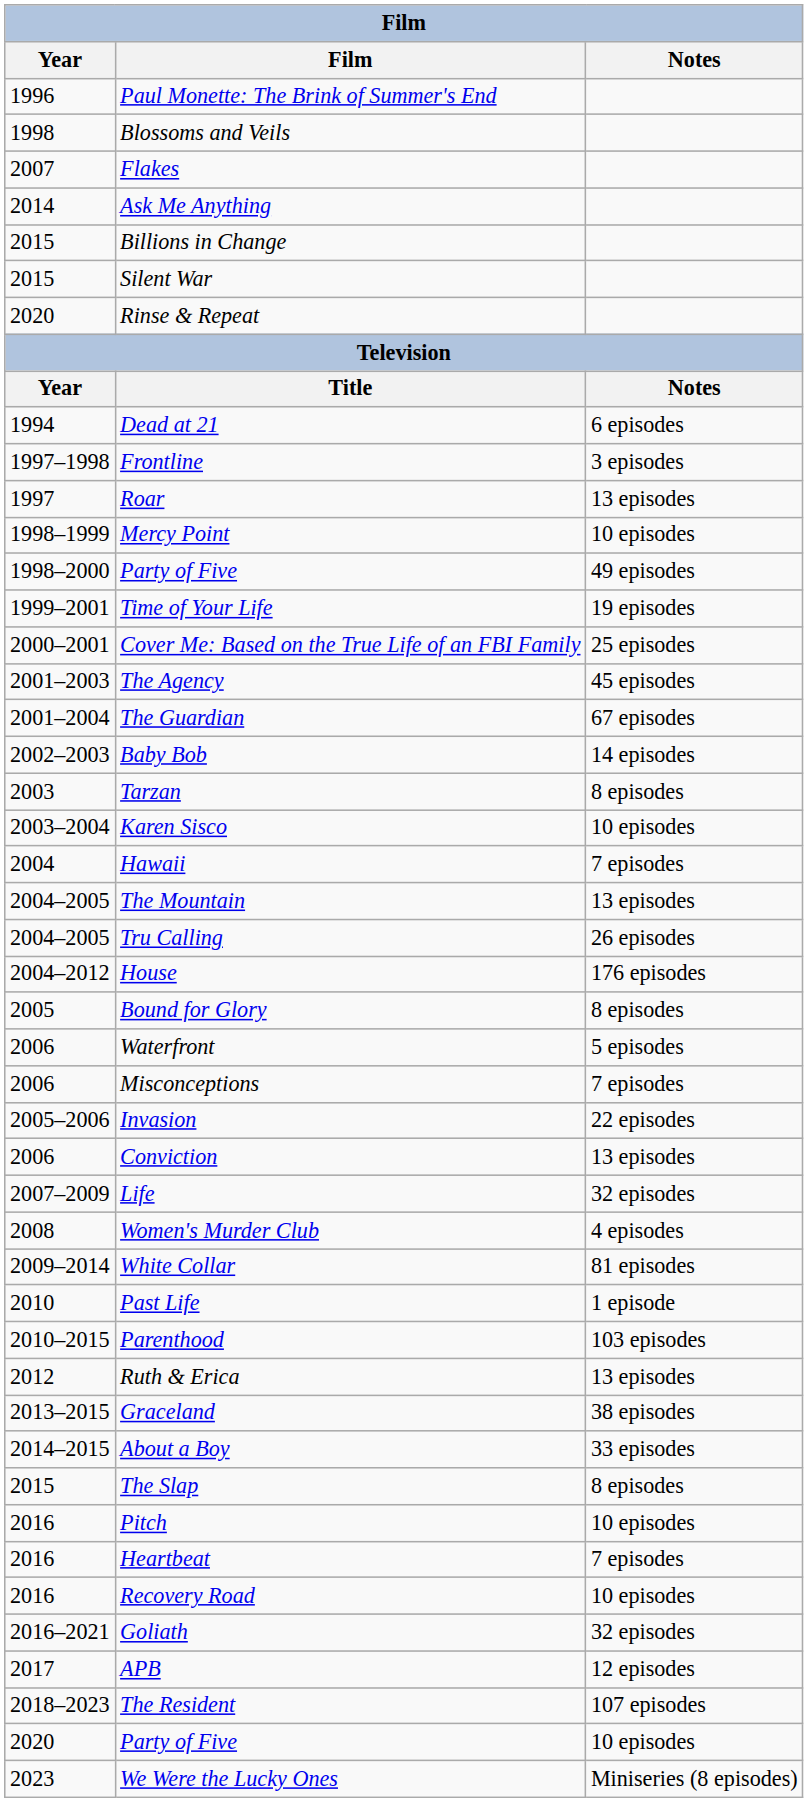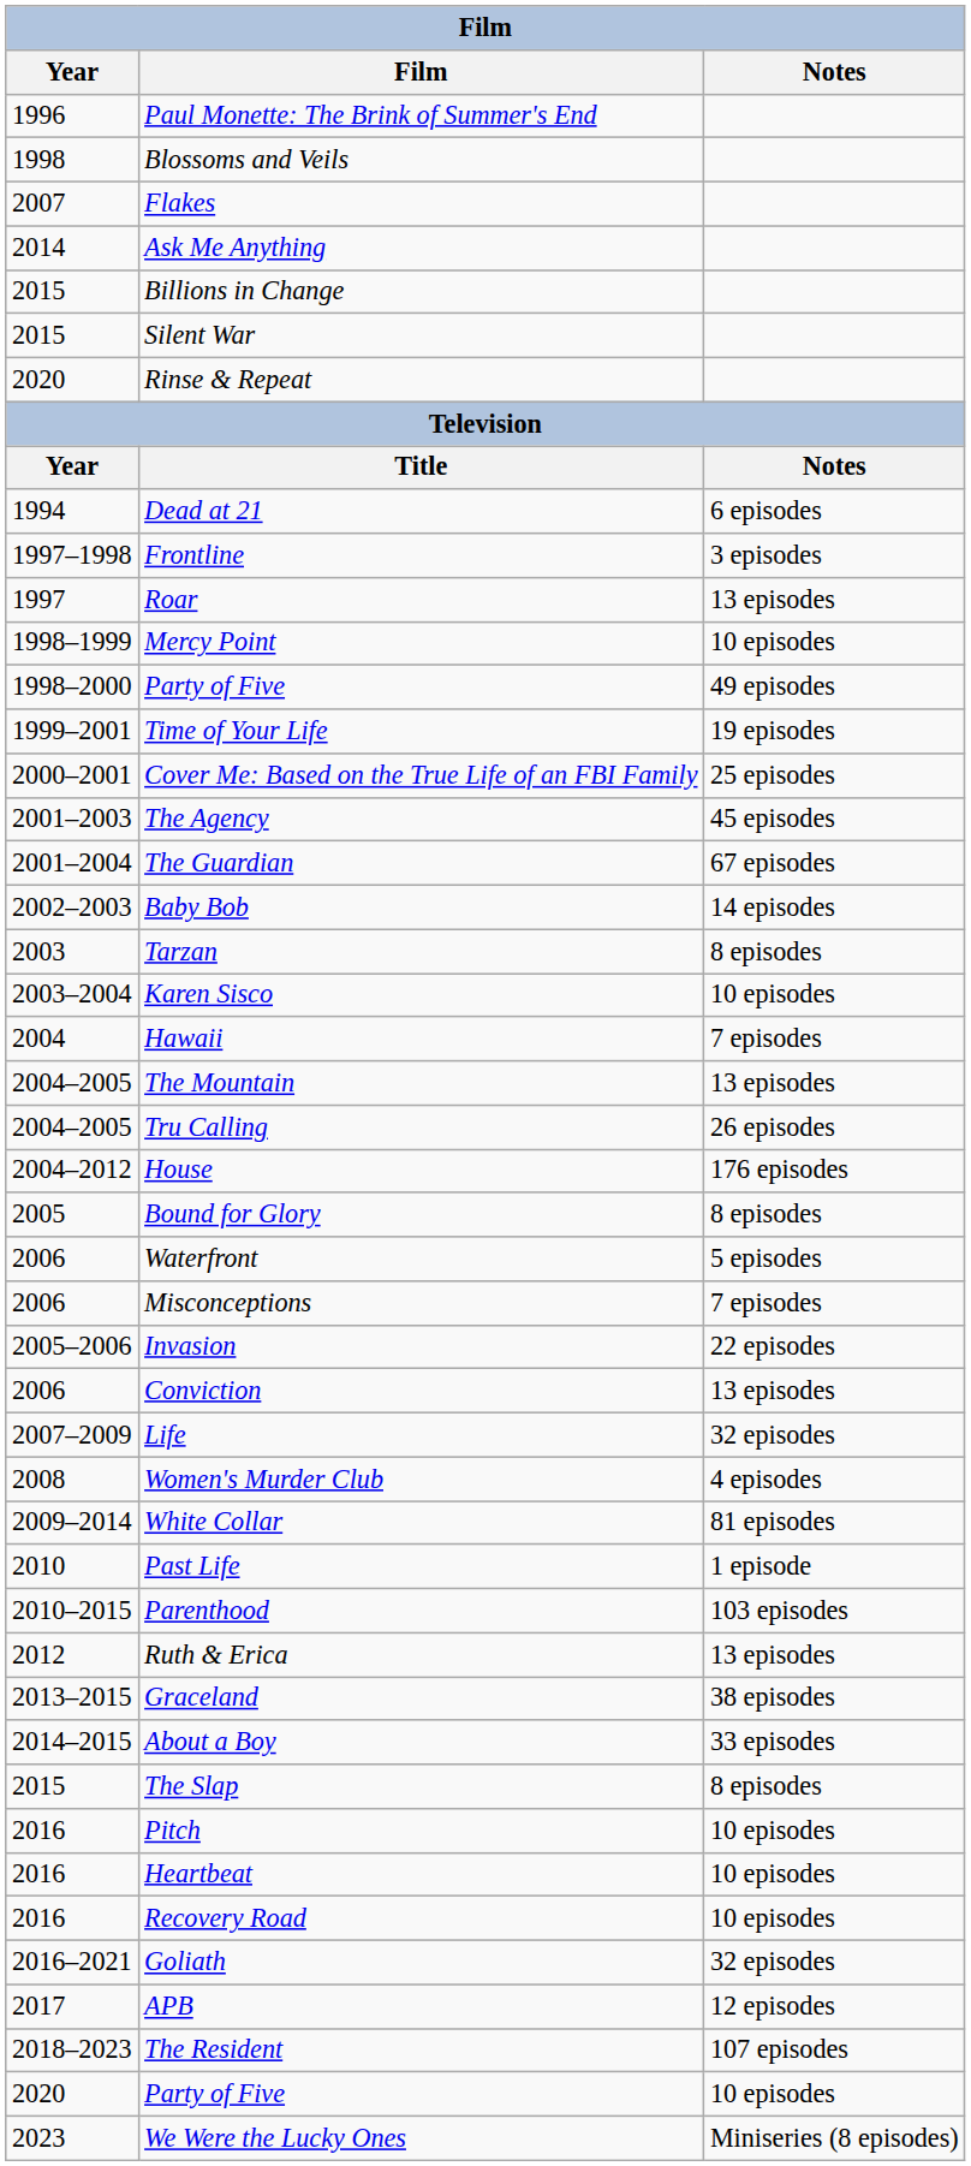Heartbeat | Notes: 7 episodes -> 10 episodes
